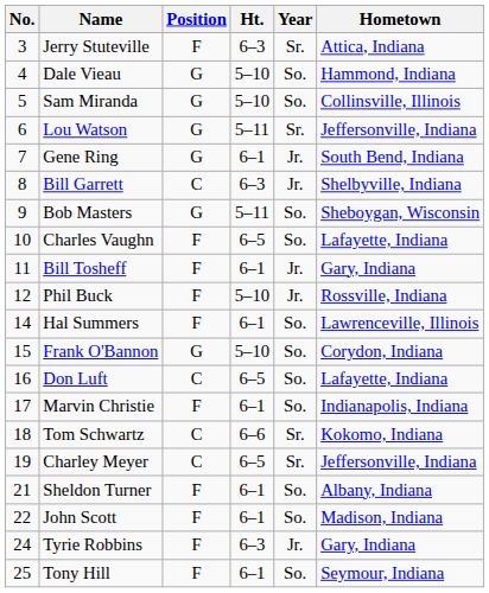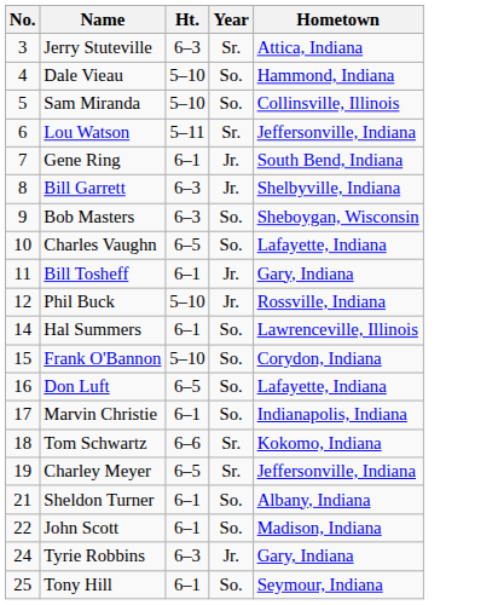- column: Position | F | G | G | G | G | C | G | F | F | F | F | G | C | F | C | C | F | F | F | F
Bob Masters | Ht.: 5–11 -> 6–3
